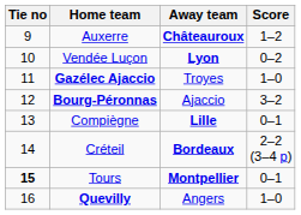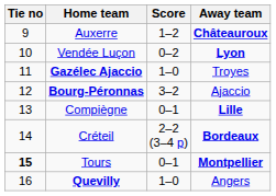columns swapped: Score <-> Away team
